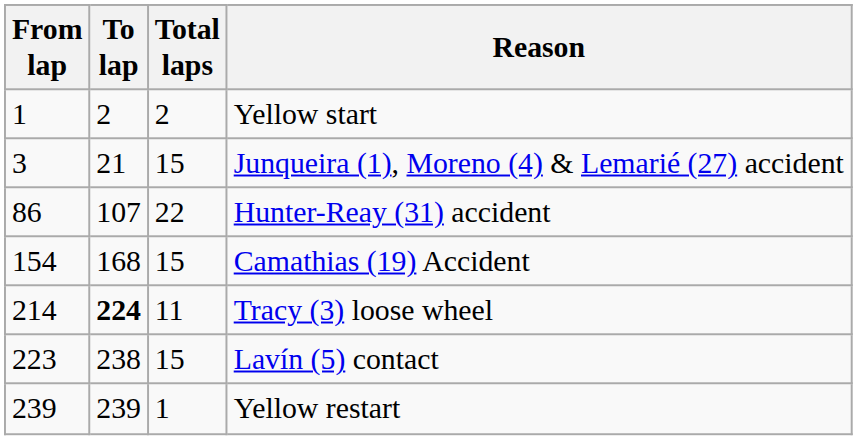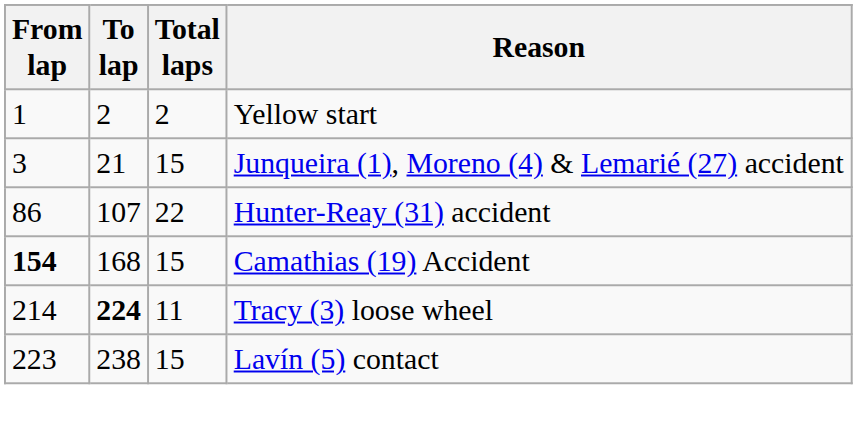Camathias (19) Accident | From lap: normal -> bold
- row: 239 | 239 | 1 | Yellow restart
